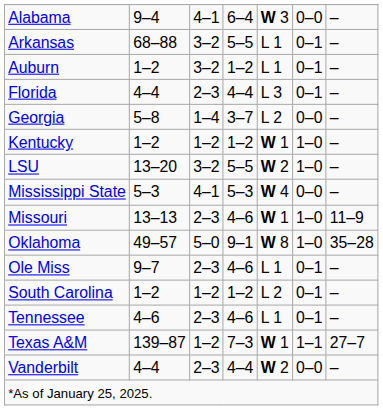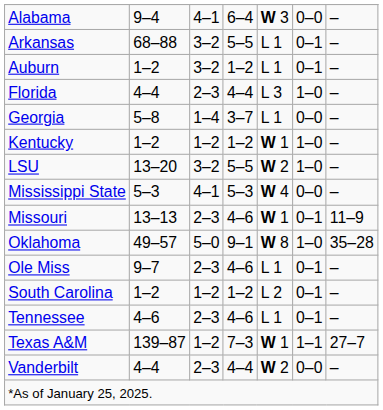Florida | column 6: 0–1 -> 1–0
Georgia | column 5: L 2 -> L 1
Missouri | column 6: 1–0 -> 0–1
